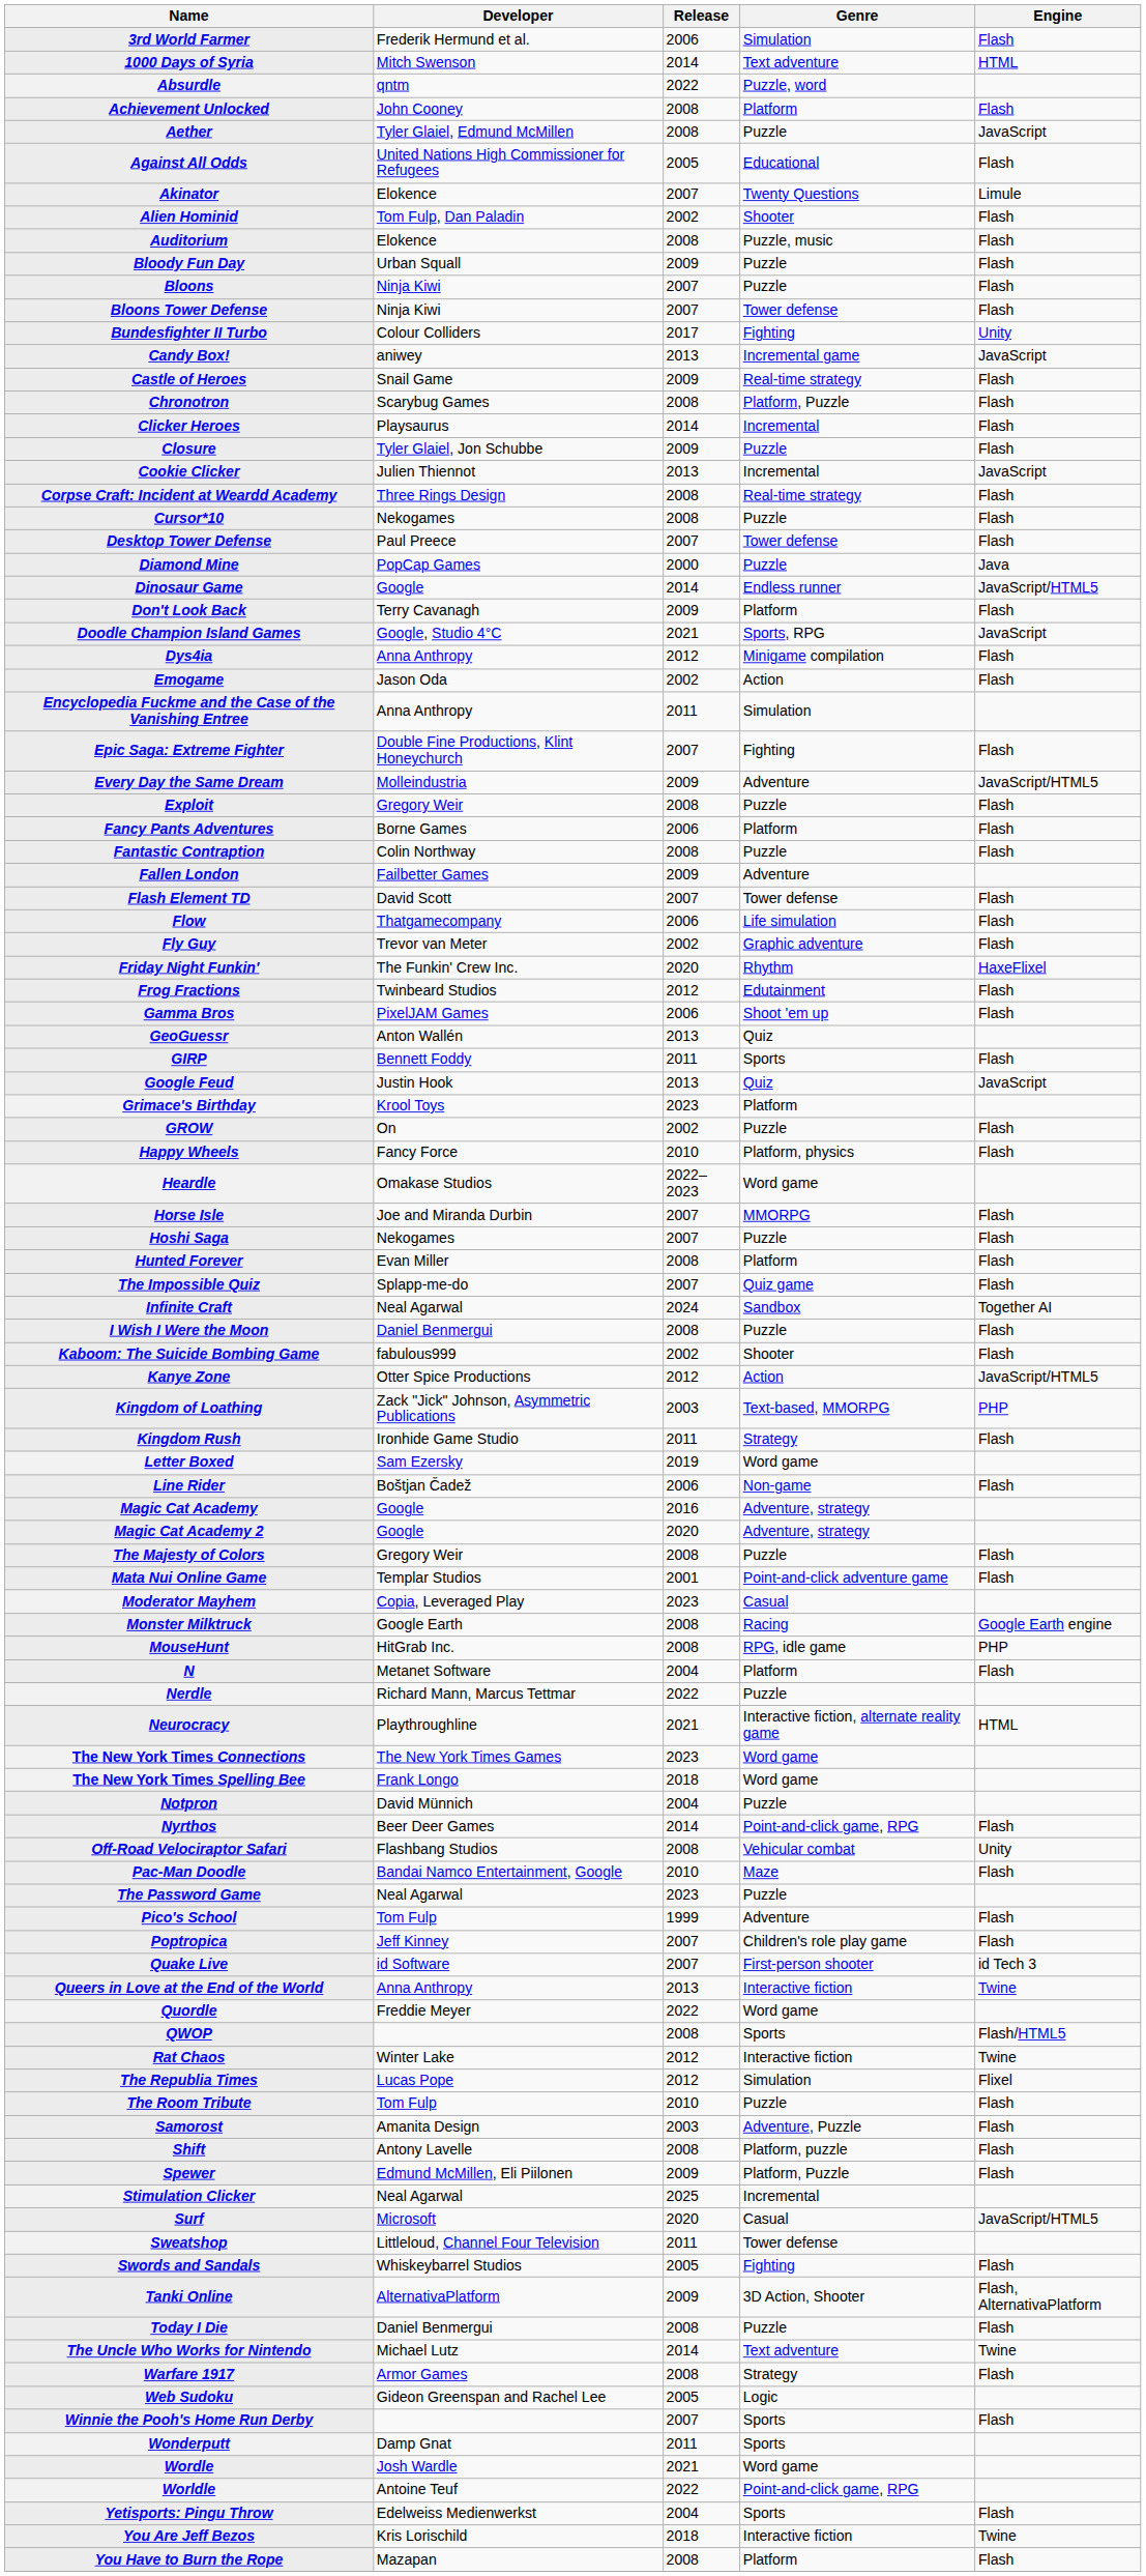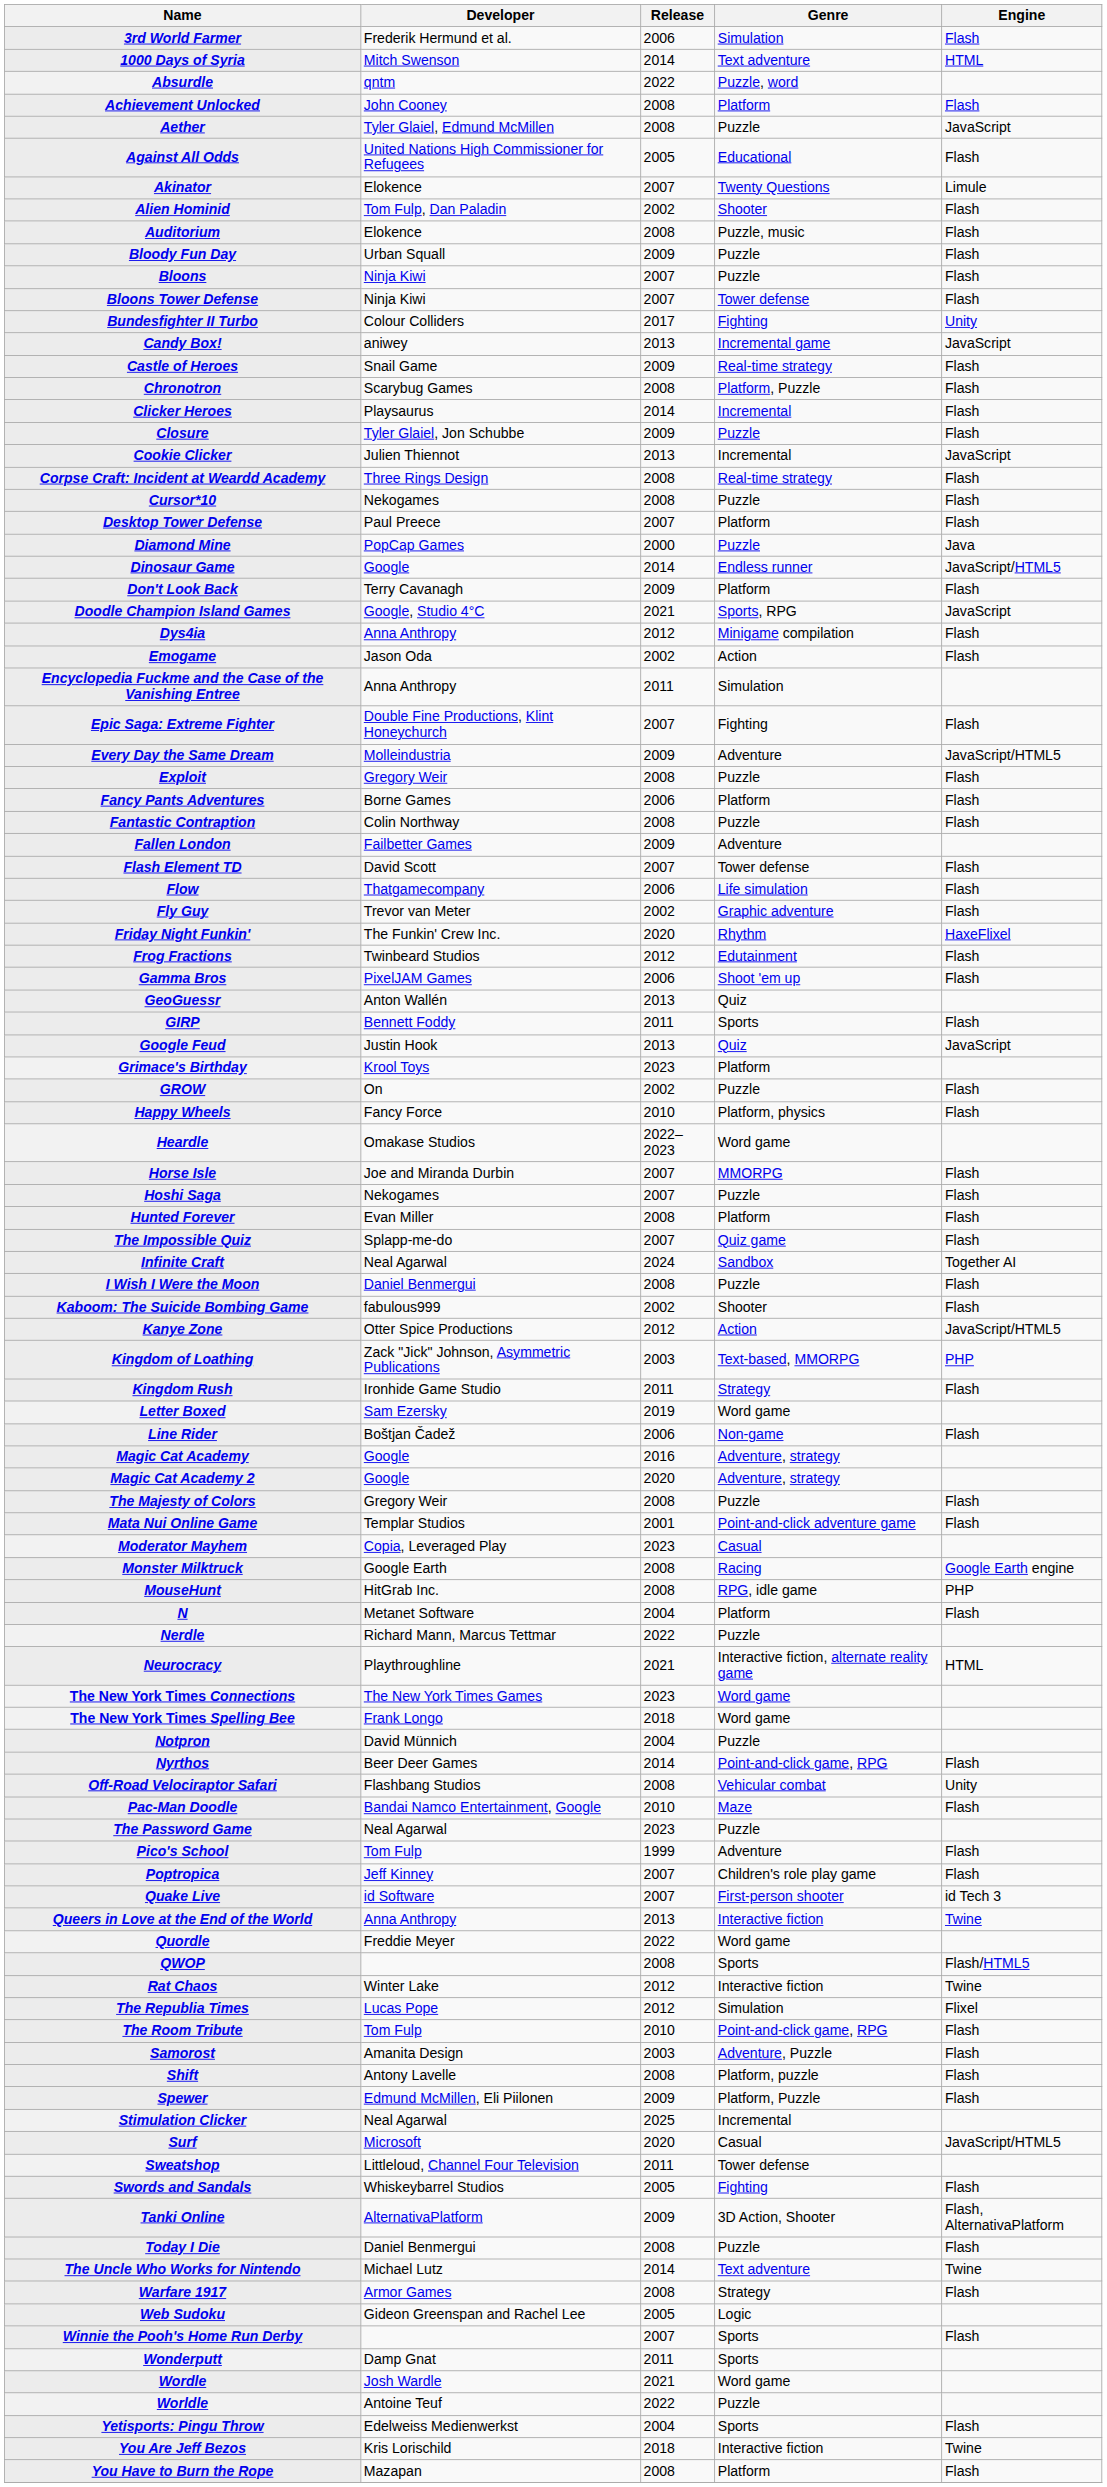Desktop Tower Defense | Genre: Tower defense -> Platform
The Room Tribute | Genre: Puzzle -> Point-and-click game, RPG
Worldle | Genre: Point-and-click game, RPG -> Puzzle
